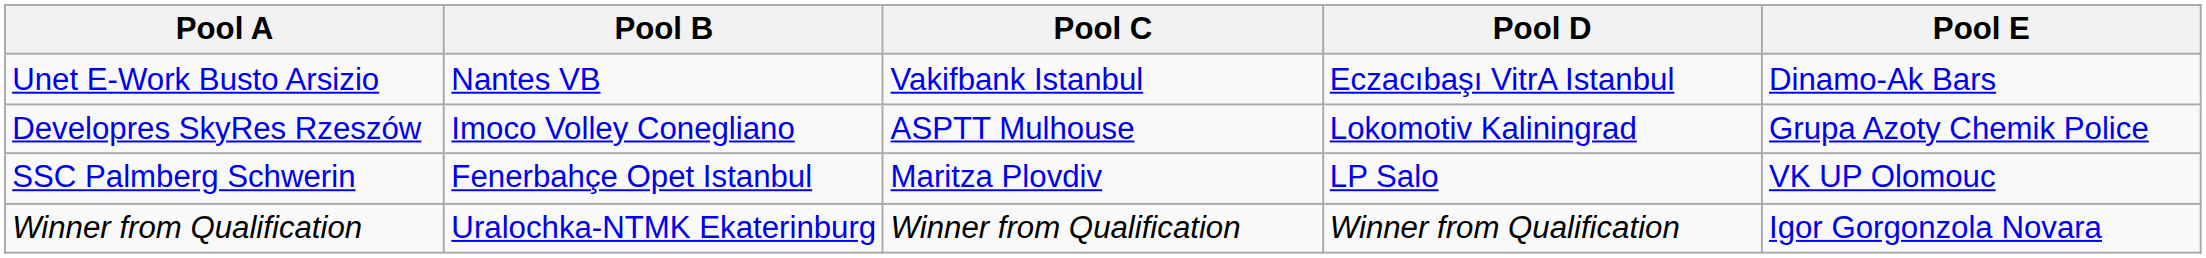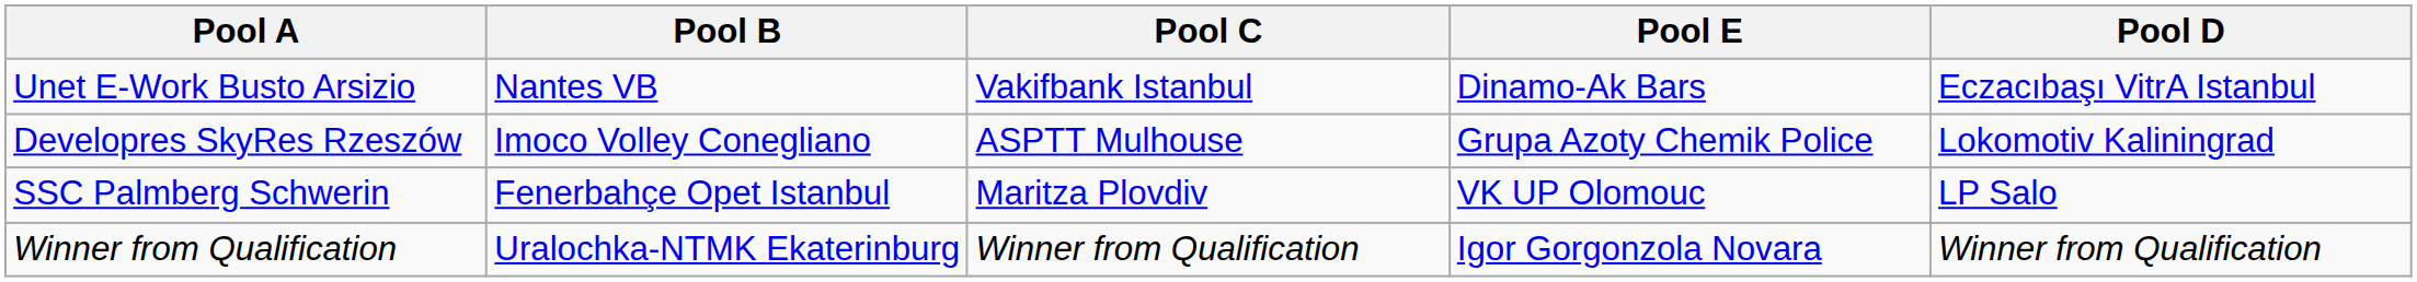columns swapped: Pool D <-> Pool E
